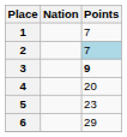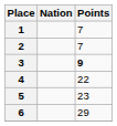2 | Points: lightblue background -> no background
4 | Points: 20 -> 22
